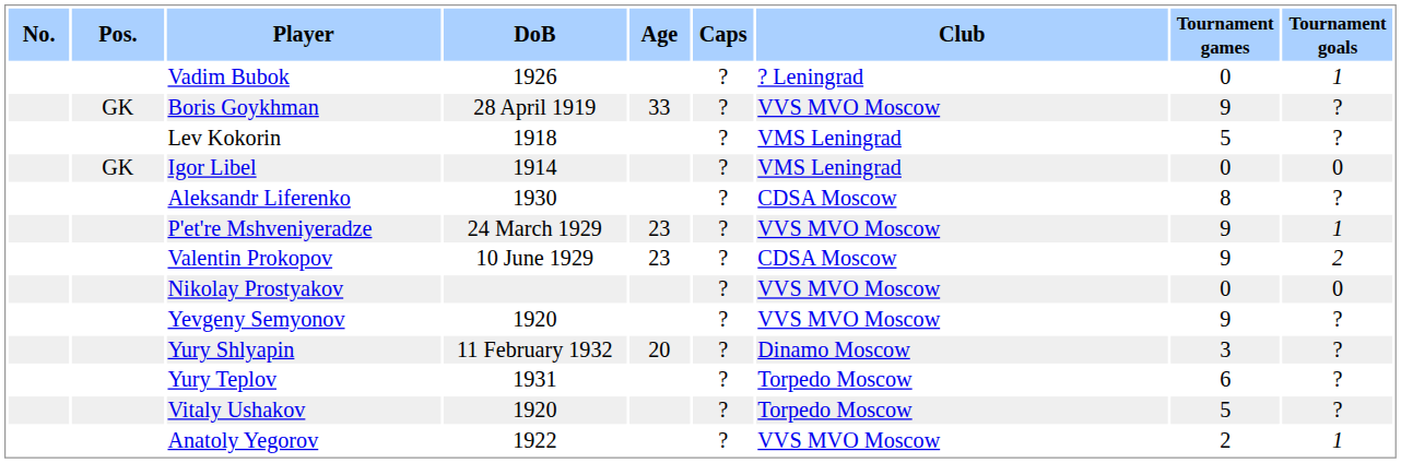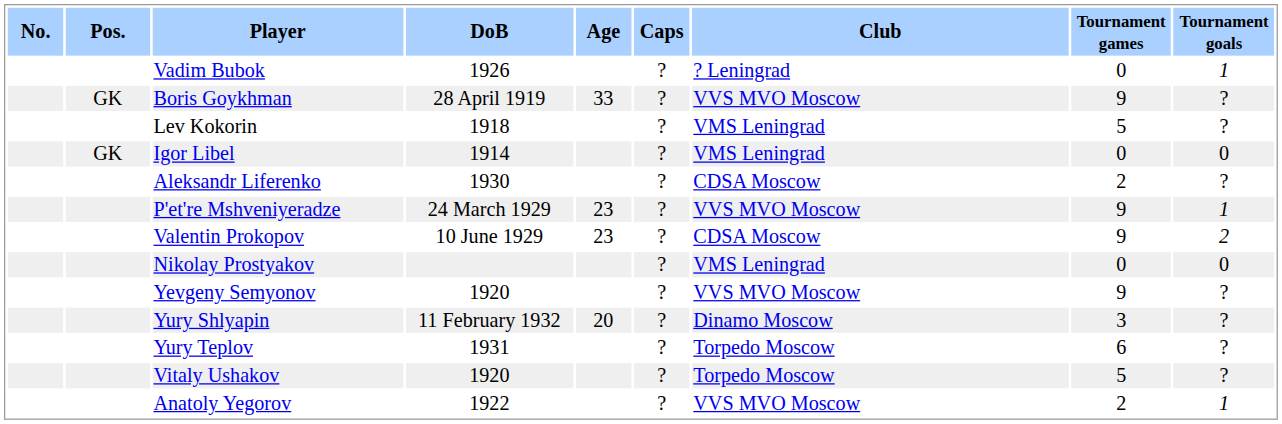Aleksandr Liferenko | Tournament games: 8 -> 2
Nikolay Prostyakov | Club: VVS MVO Moscow -> VMS Leningrad
